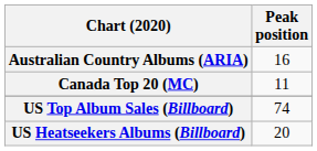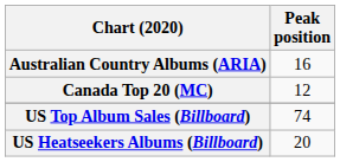Canada Top 20 (MC) | Peak position: 11 -> 12
